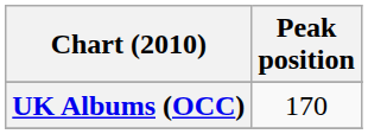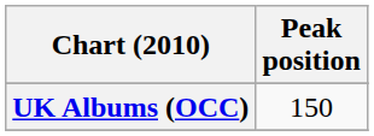UK Albums (OCC) | Peak position: 170 -> 150
